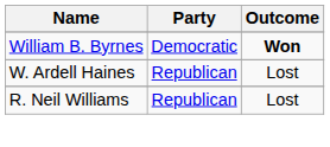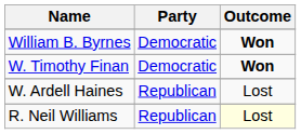+ row: W. Timothy Finan | Democratic | Won
R. Neil Williams | Outcome: no background -> lightyellow background
